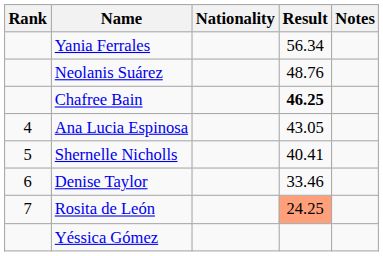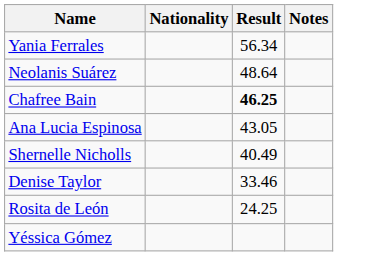- column: Rank | 4 | 5 | 6 | 7
Neolanis Suárez | Result: 48.76 -> 48.64
Shernelle Nicholls | Result: 40.41 -> 40.49
Rosita de León | Result: lightsalmon background -> no background
